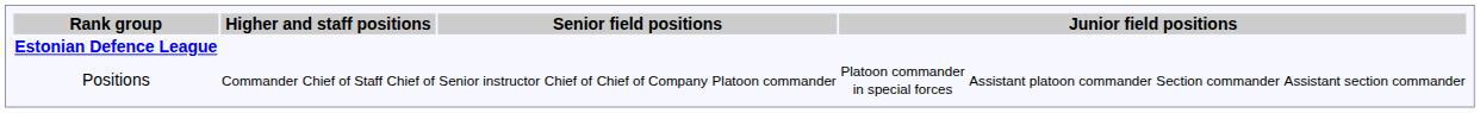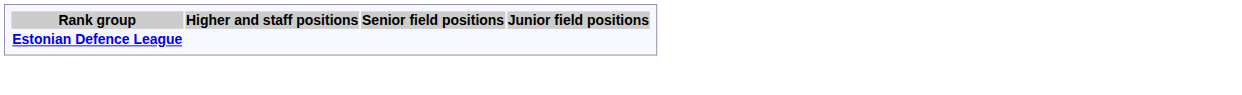- row: Positions | Commander | Chief of Staff | Chief of | Senior instructor | Chief of | Chief of Company | Platoon commander | Platoon commander in special forces | Assistant platoon commander | Section commander | Assistant section commander
